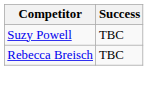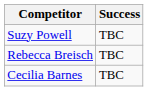+ row: Cecilia Barnes | TBC
